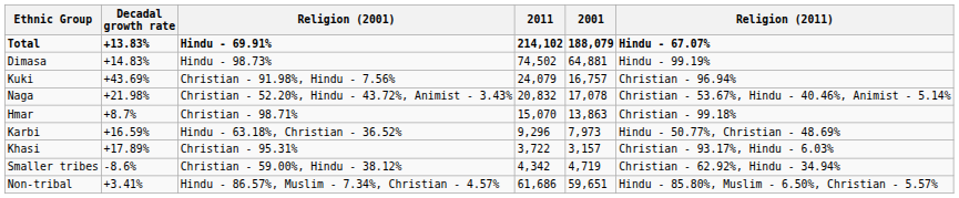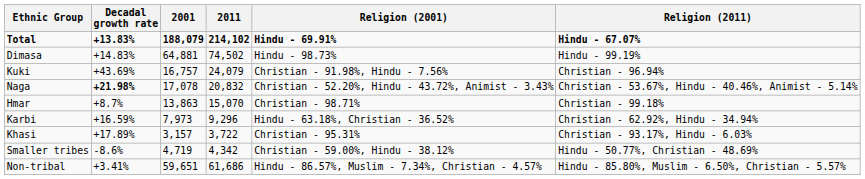columns swapped: 2001 <-> Religion (2001)
Naga | Decadal growth rate: normal -> bold
Karbi | Religion (2011): Hindu - 50.77%, Christian - 48.69% -> Christian - 62.92%, Hindu - 34.94%
Smaller tribes | Religion (2011): Christian - 62.92%, Hindu - 34.94% -> Hindu - 50.77%, Christian - 48.69%
